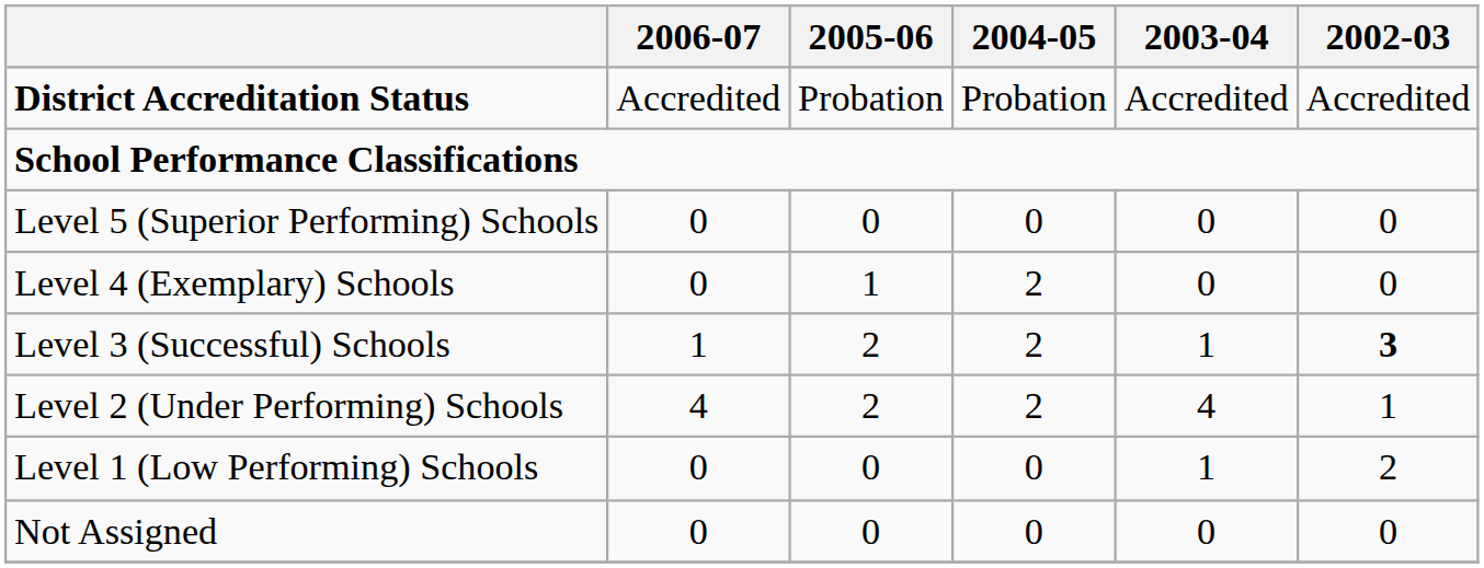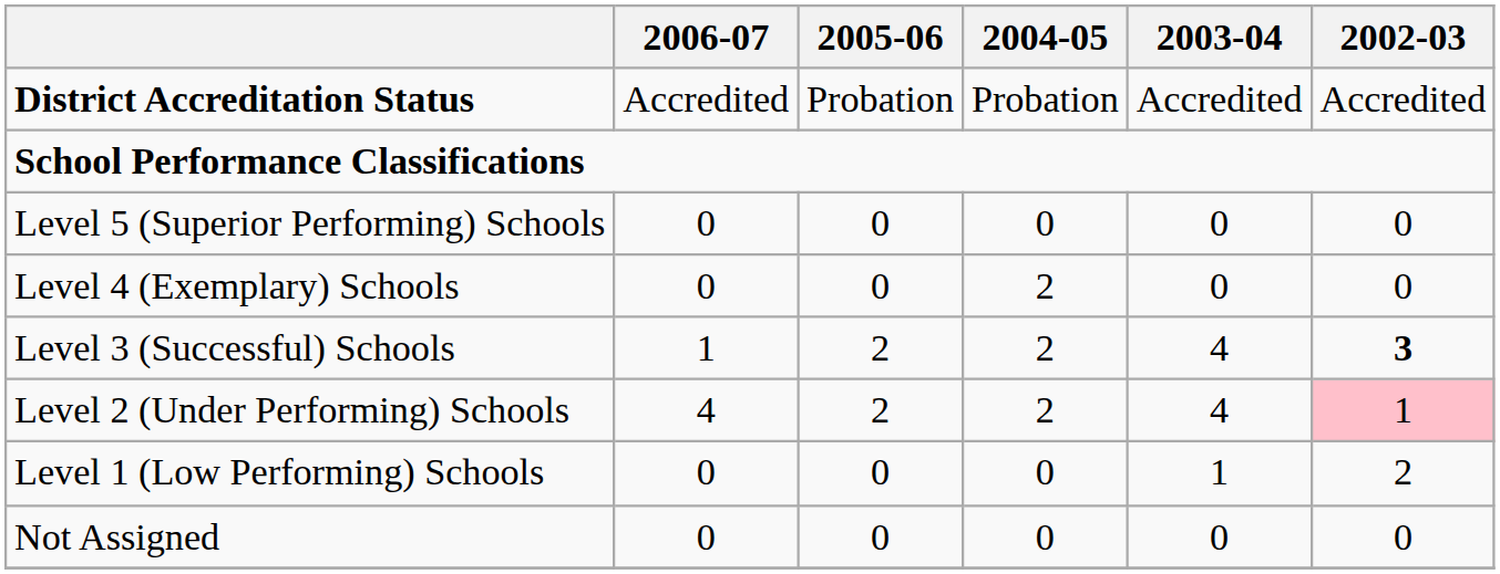Level 4 (Exemplary) Schools | 2005-06: 1 -> 0
Level 3 (Successful) Schools | 2003-04: 1 -> 4
Level 2 (Under Performing) Schools | 2002-03: no background -> pink background
